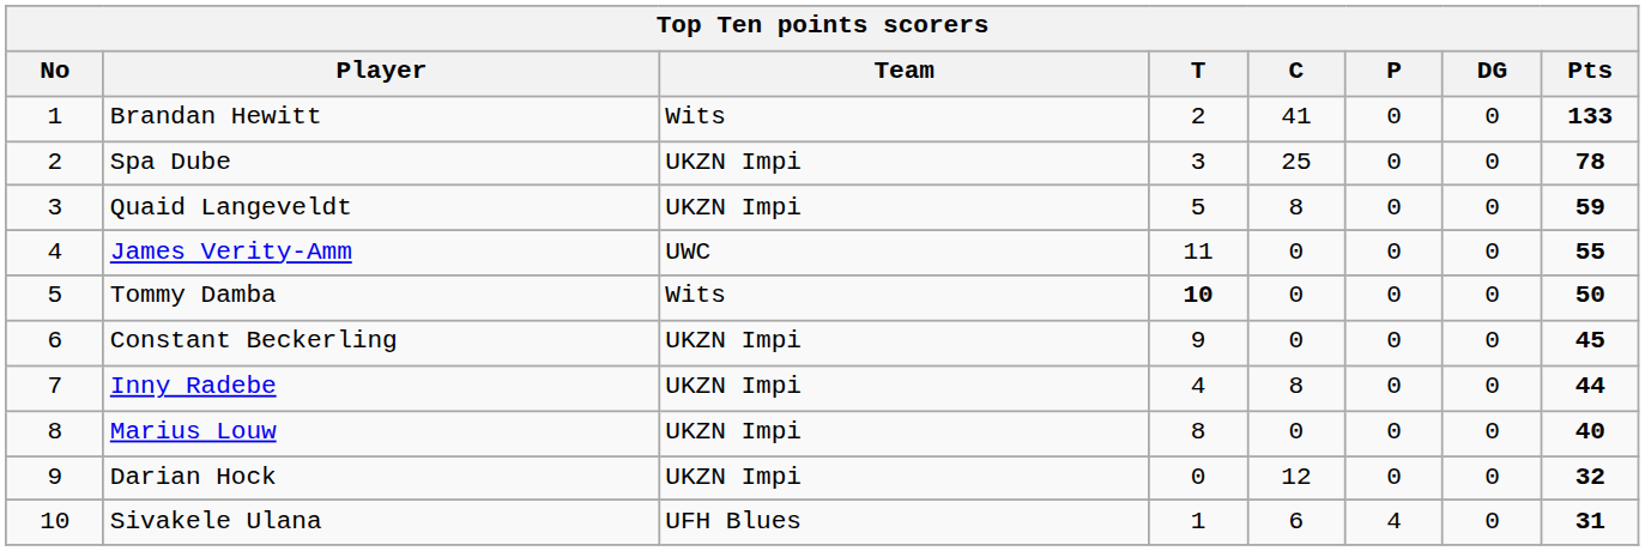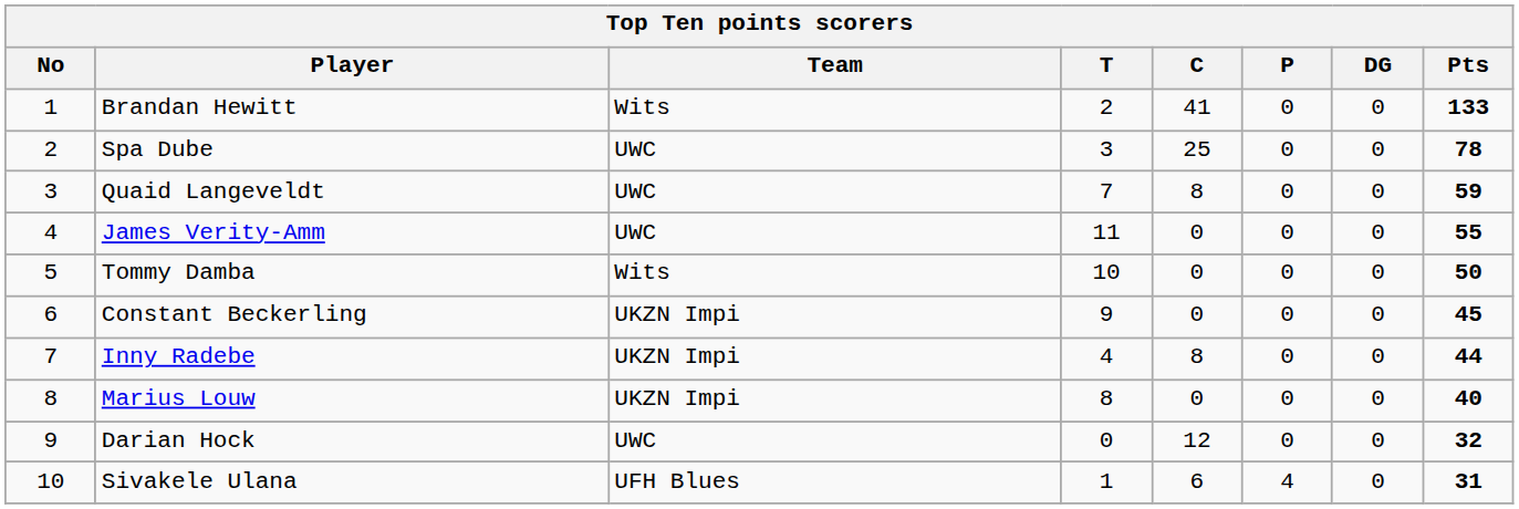Spa Dube | Team: UKZN Impi -> UWC
Quaid Langeveldt | Team: UKZN Impi -> UWC
Quaid Langeveldt | T: 5 -> 7
Tommy Damba | T: bold -> normal
Darian Hock | Team: UKZN Impi -> UWC
